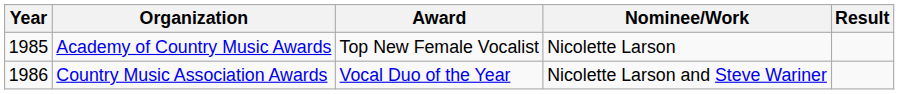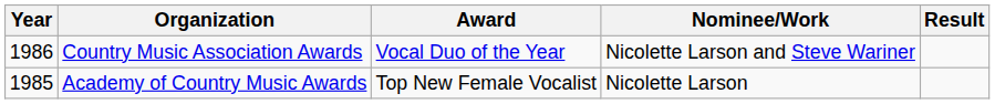rows swapped: Academy of Country Music Awards <-> Country Music Association Awards
